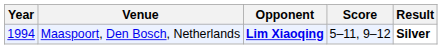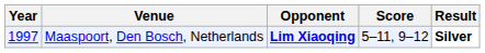Maaspoort, Den Bosch, Netherlands | Year: 1994 -> 1997
